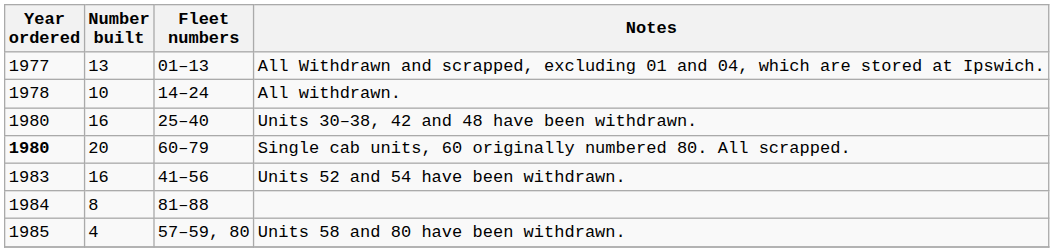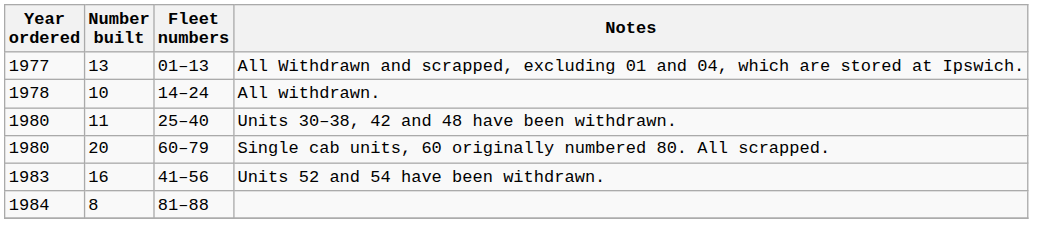Units 30–38, 42 and 48 have been withdrawn. | Number built: 16 -> 11
Single cab units, 60 originally numbered 80. All scrapped. | Year ordered: bold -> normal
- row: 1985 | 4 | 57–59, 80 | Units 58 and 80 have been withdrawn.
